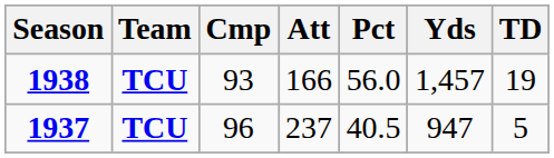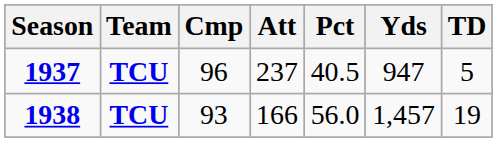rows swapped: 1937 <-> 1938
